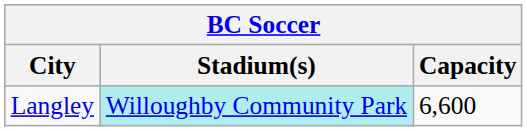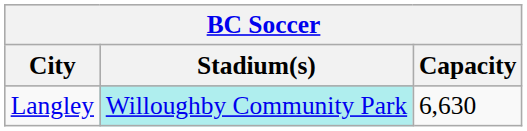Langley | Capacity: 6,600 -> 6,630
